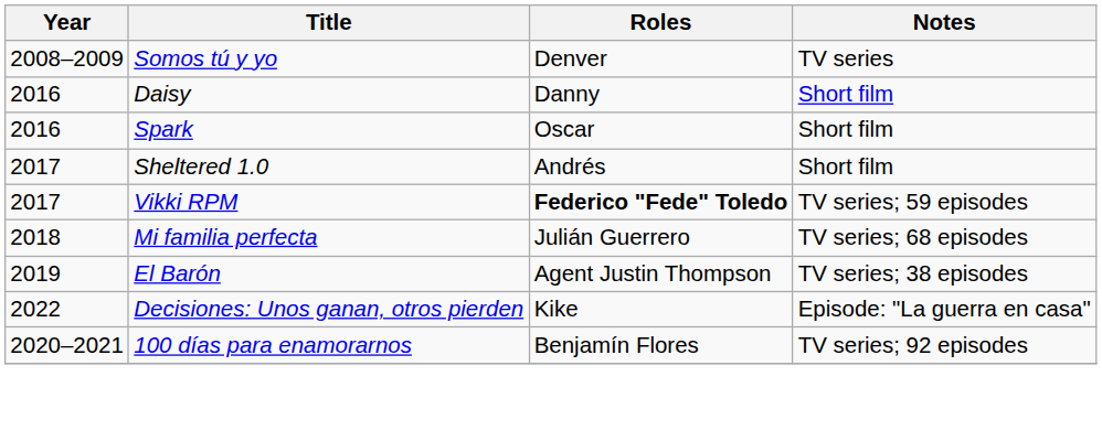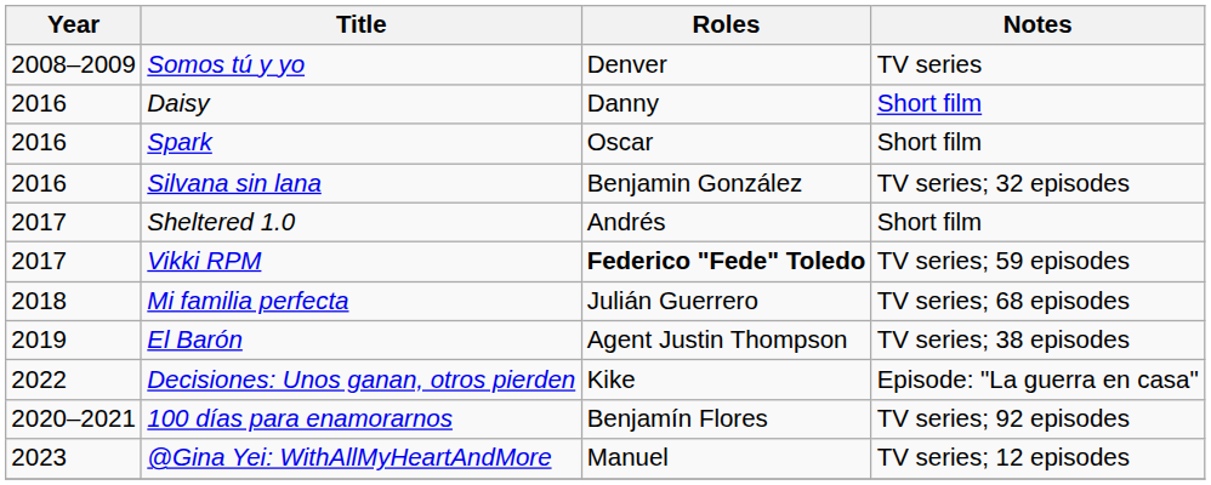+ row: 2016 | Silvana sin lana | Benjamin González | TV series; 32 episodes
+ row: 2023 | @Gina Yei: WithAllMyHeartAndMore | Manuel | TV series; 12 episodes
